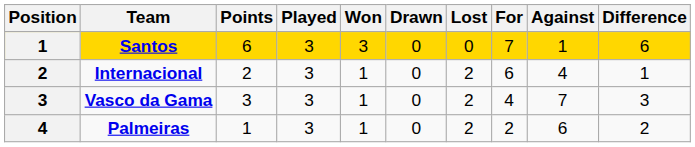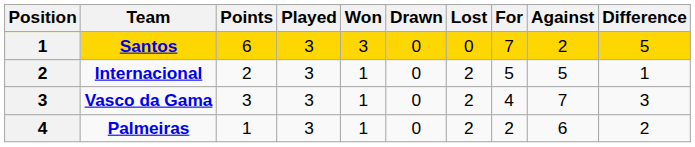Santos | Against: 1 -> 2
Santos | Difference: 6 -> 5
Internacional | For: 6 -> 5
Internacional | Against: 4 -> 5
